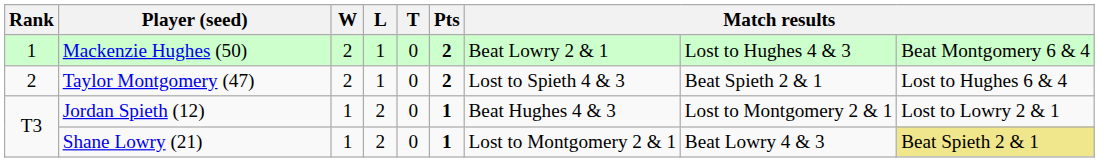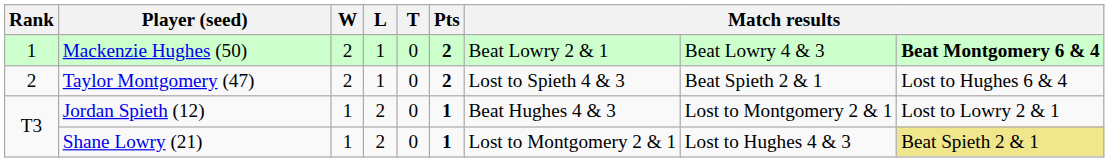Mackenzie Hughes (50) | column 8: Lost to Hughes 4 & 3 -> Beat Lowry 4 & 3
Mackenzie Hughes (50) | column 9: normal -> bold
Shane Lowry (21) | column 8: Beat Lowry 4 & 3 -> Lost to Hughes 4 & 3
